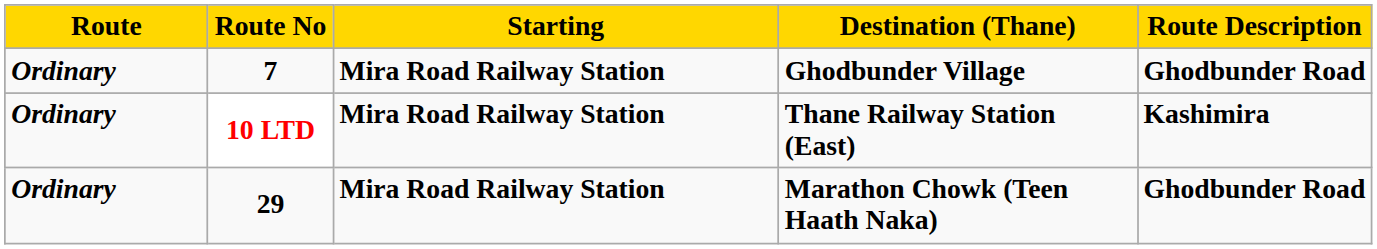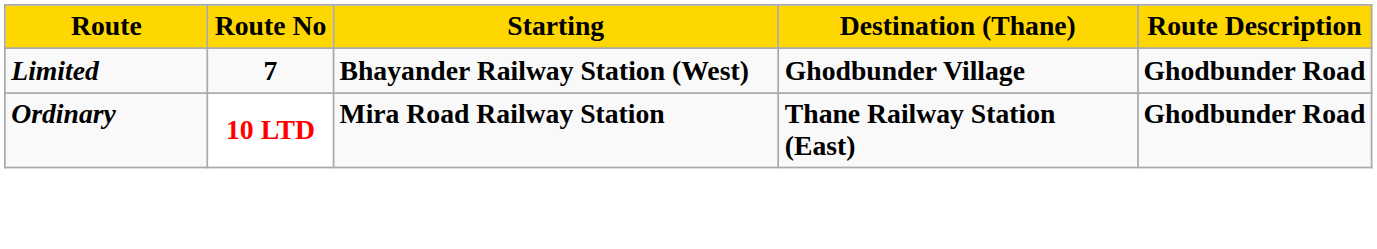Ghodbunder Village | Route: Ordinary -> Limited
Ghodbunder Village | Starting: Mira Road Railway Station -> Bhayander Railway Station (West)
Thane Railway Station (East) | Route Description: Kashimira -> Ghodbunder Road
- row: Ordinary | 29 | Mira Road Railway Station | Marathon Chowk (Teen Haath Naka) | Ghodbunder Road
